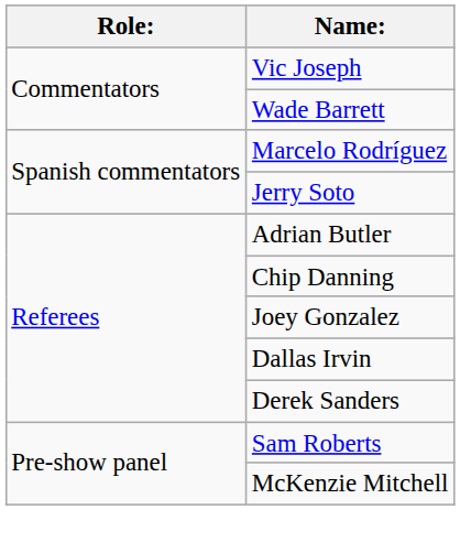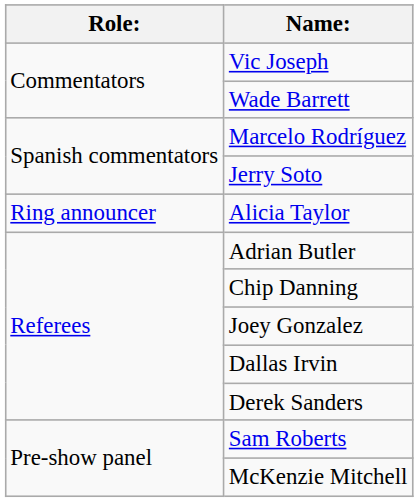+ row: Ring announcer | Alicia Taylor
